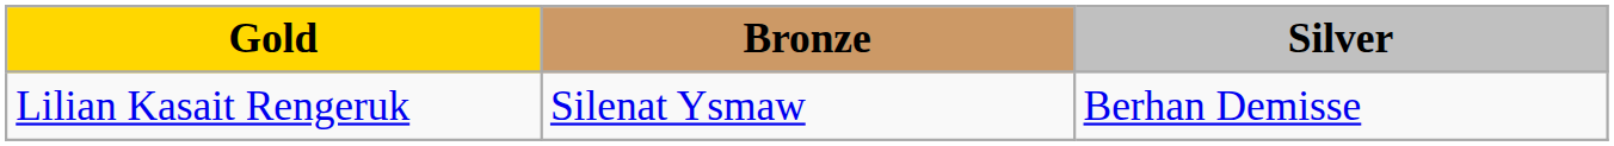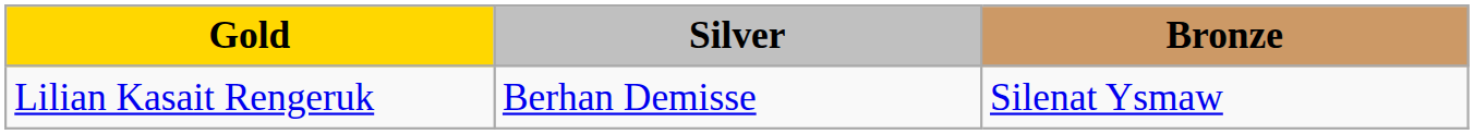columns swapped: Silver <-> Bronze
